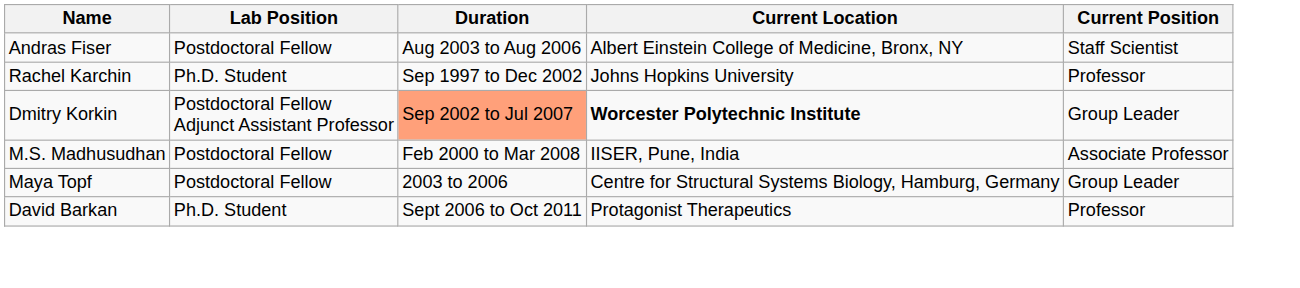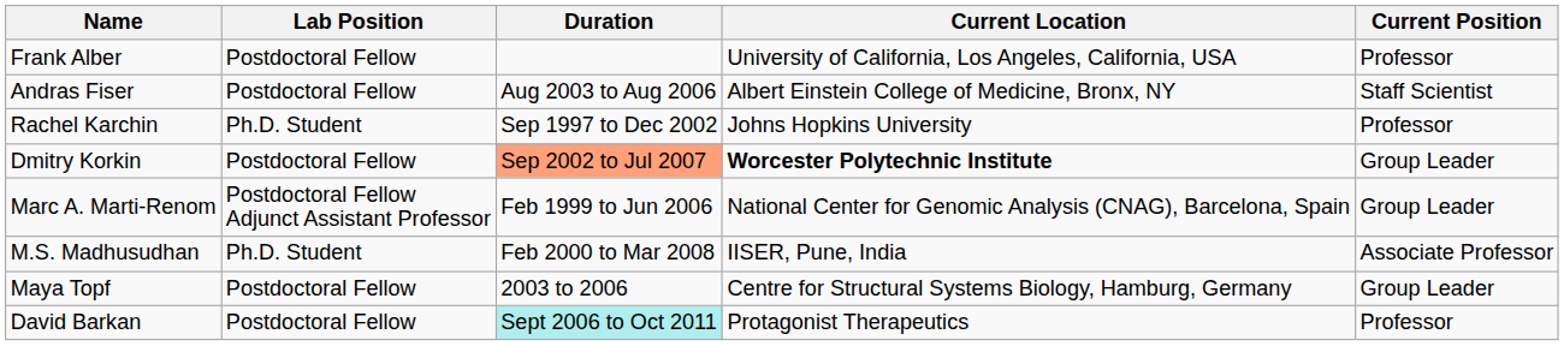+ row: Frank Alber | Postdoctoral Fellow | University of California, Los Angeles, California, USA | Professor
Dmitry Korkin | Lab Position: Postdoctoral Fellow Adjunct Assistant Professor -> Postdoctoral Fellow
+ row: Marc A. Marti-Renom | Postdoctoral Fellow Adjunct Assistant Professor | Feb 1999 to Jun 2006 | National Center for Genomic Analysis (CNAG), Barcelona, Spain | Group Leader
M.S. Madhusudhan | Lab Position: Postdoctoral Fellow -> Ph.D. Student
David Barkan | Lab Position: Ph.D. Student -> Postdoctoral Fellow
David Barkan | Duration: no background -> paleturquoise background
